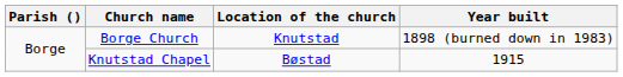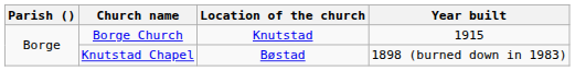Borge Church | Year built: 1898 (burned down in 1983) -> 1915
Knutstad Chapel | Year built: 1915 -> 1898 (burned down in 1983)
